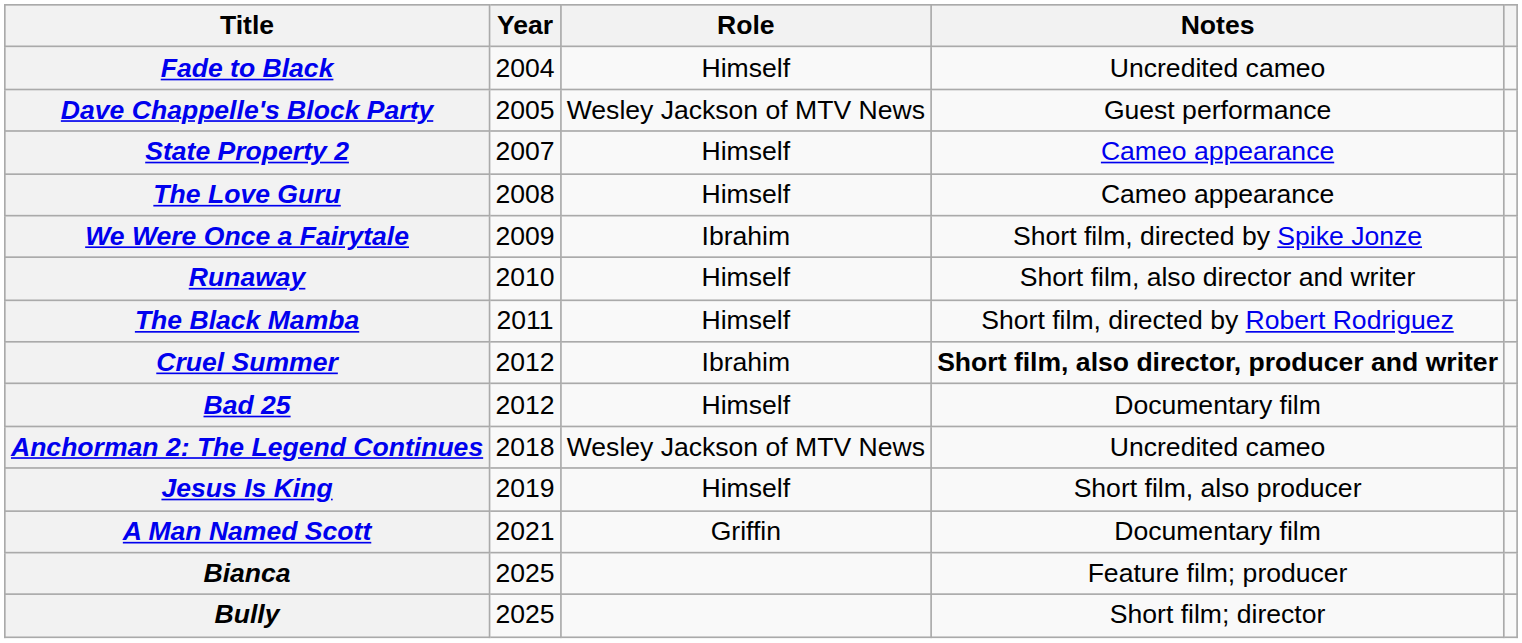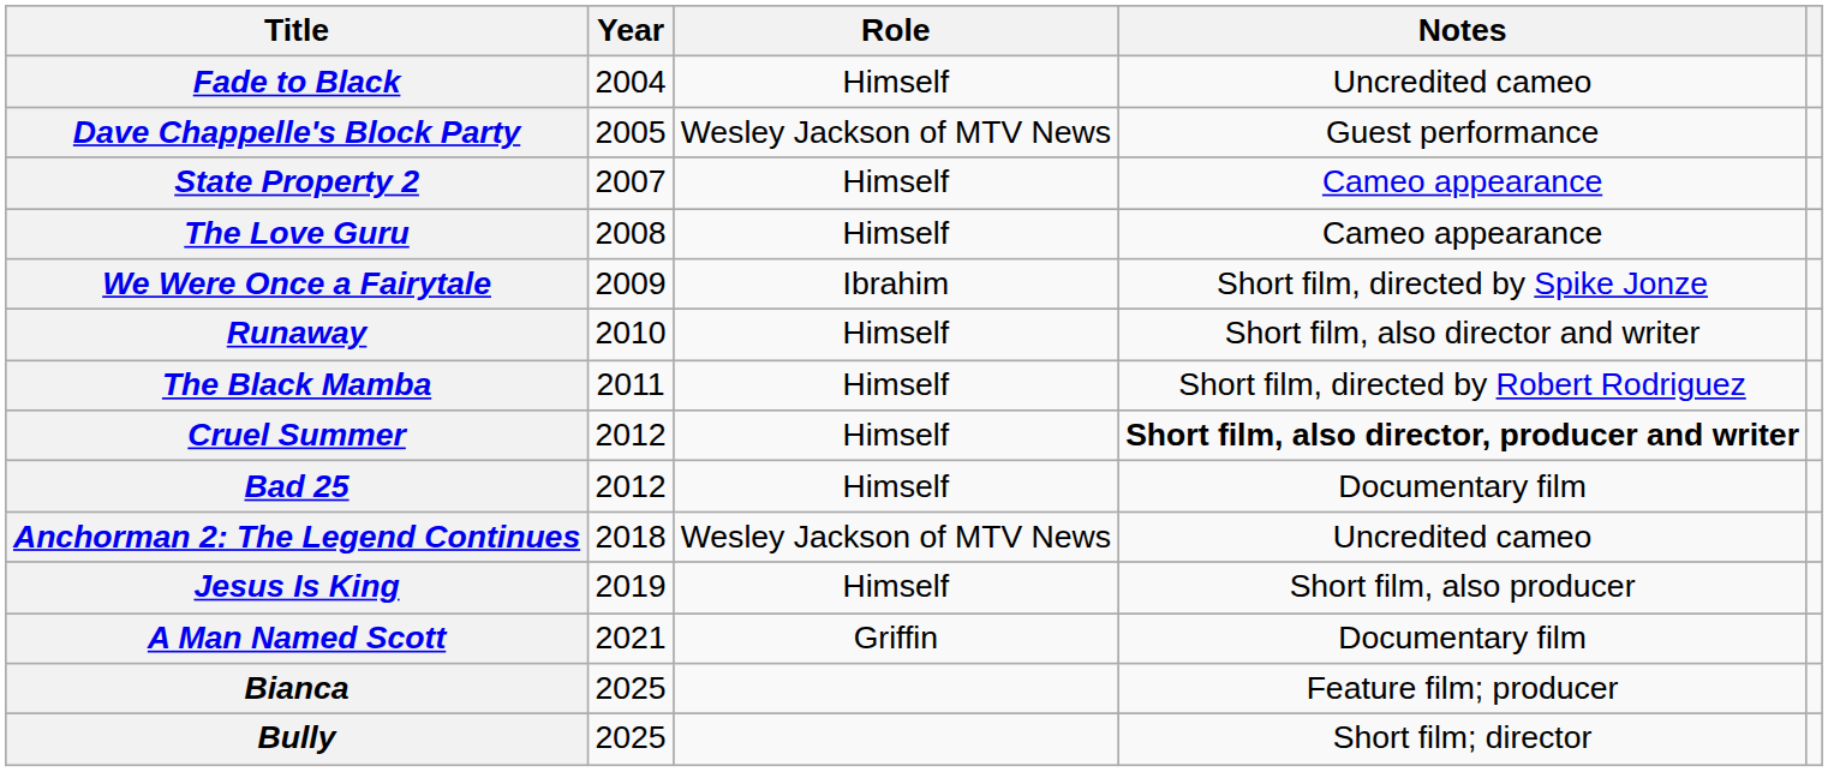Cruel Summer | Role: Ibrahim -> Himself
